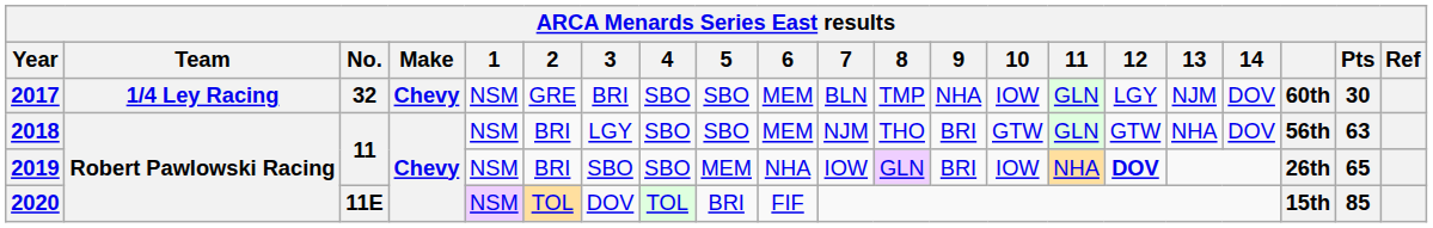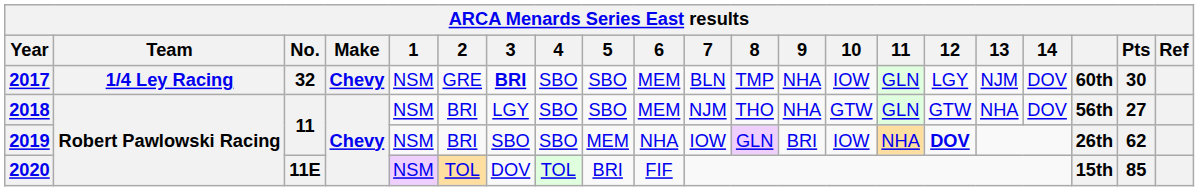2017 | 3: normal -> bold
2018 | 9: BRI -> NHA
2018 | Pts: 63 -> 27
2019 | Pts: 65 -> 62
